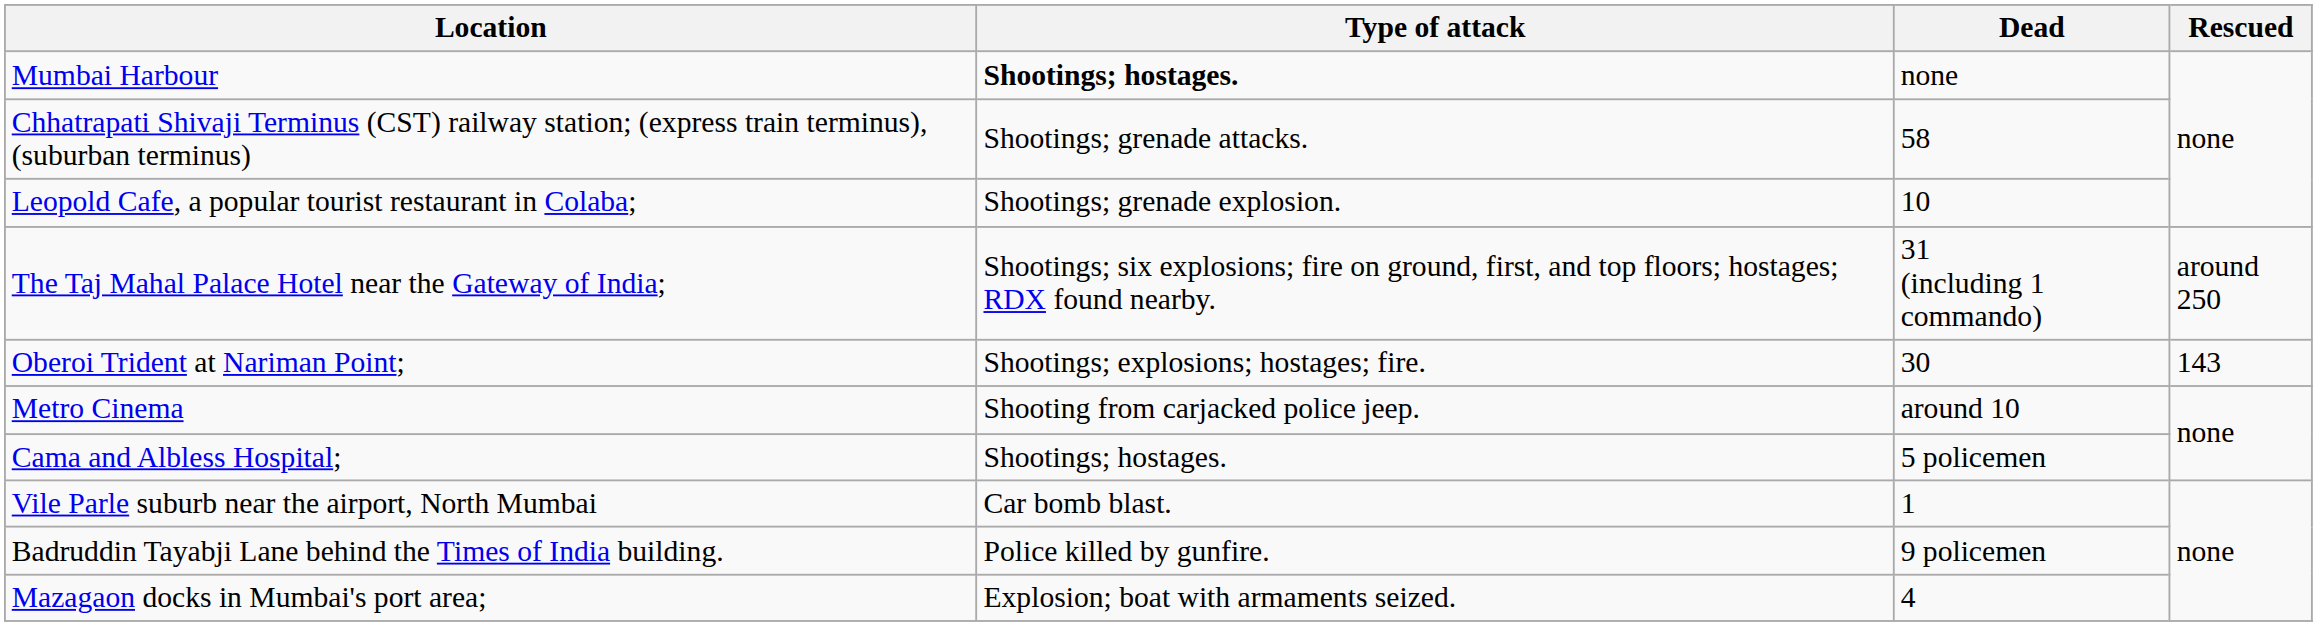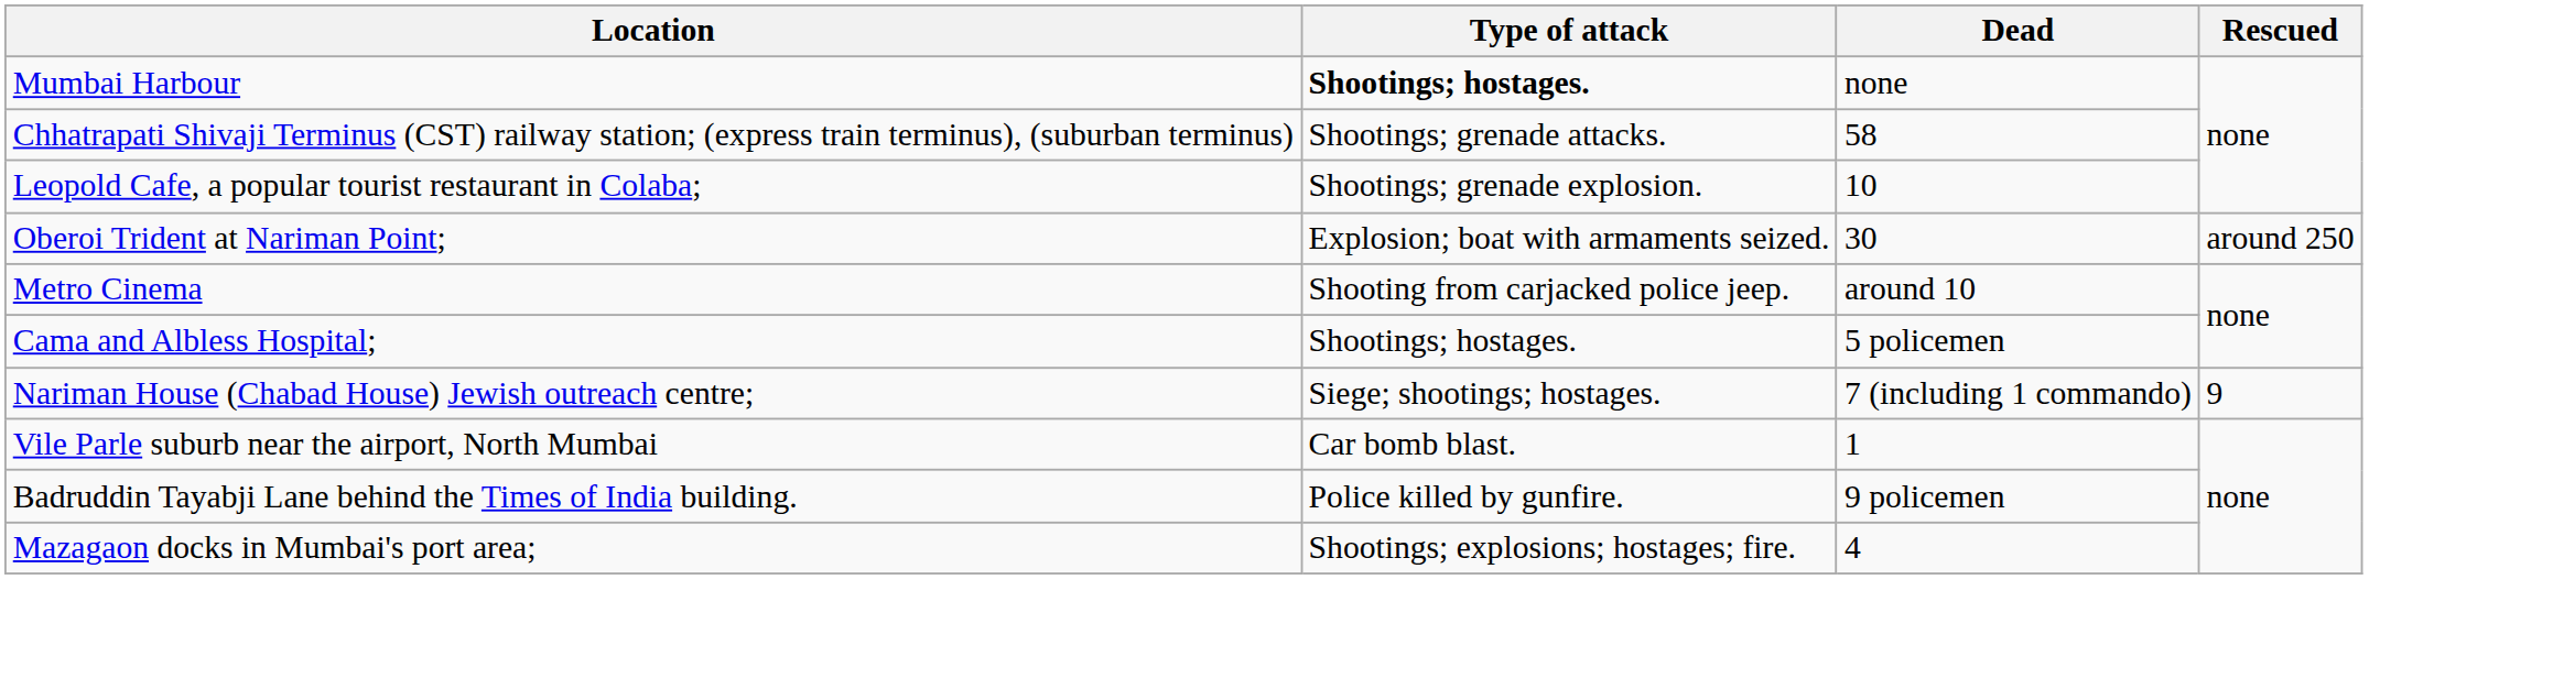- row: The Taj Mahal Palace Hotel near the Gateway of India; | Shootings; six explosions; fire on ground, first, and top floors; hostages; RDX found nearby. | 31 (including 1 commando) | around 250
Oberoi Trident at Nariman Point; | Type of attack: Shootings; explosions; hostages; fire. -> Explosion; boat with armaments seized.
Oberoi Trident at Nariman Point; | Rescued: 143 -> around 250
+ row: Nariman House (Chabad House) Jewish outreach centre; | Siege; shootings; hostages. | 7 (including 1 commando) | 9
Mazagaon docks in Mumbai's port area; | Type of attack: Explosion; boat with armaments seized. -> Shootings; explosions; hostages; fire.
